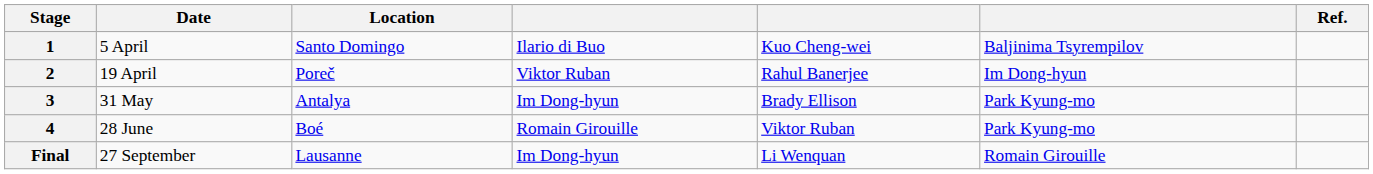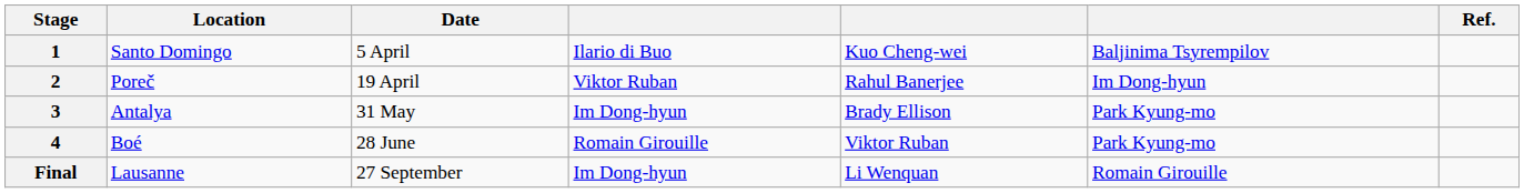columns swapped: Date <-> Location
